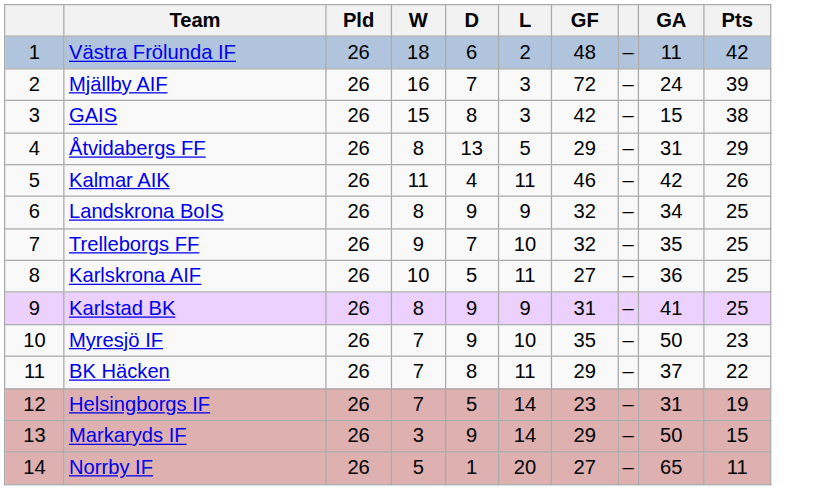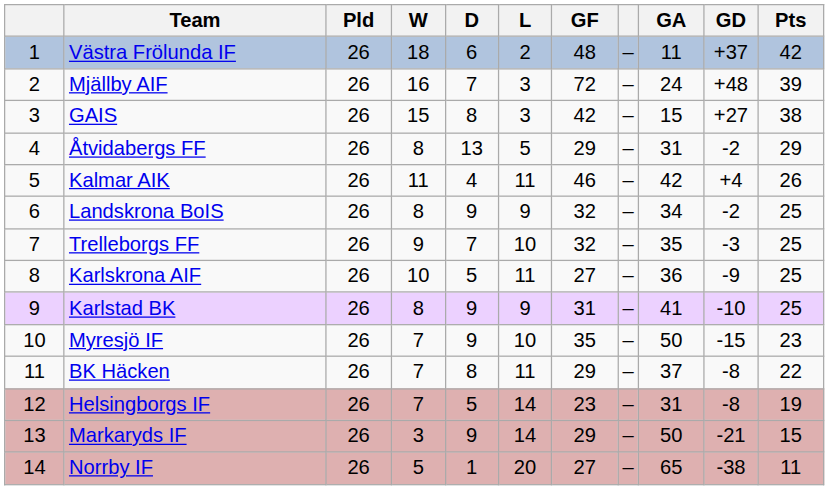+ column: GD | +37 | +48 | +27 | -2 | +4 | -2 | -3 | -9 | -10 | -15 | -8 | -8 | -21 | -38
